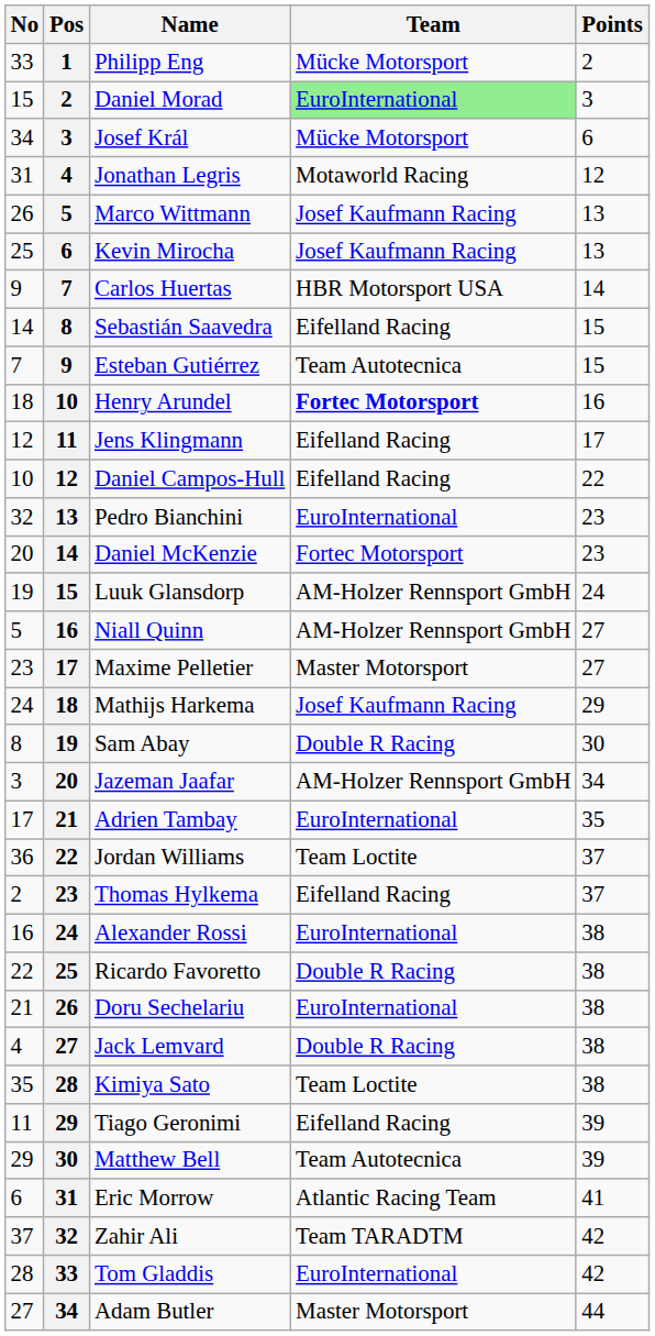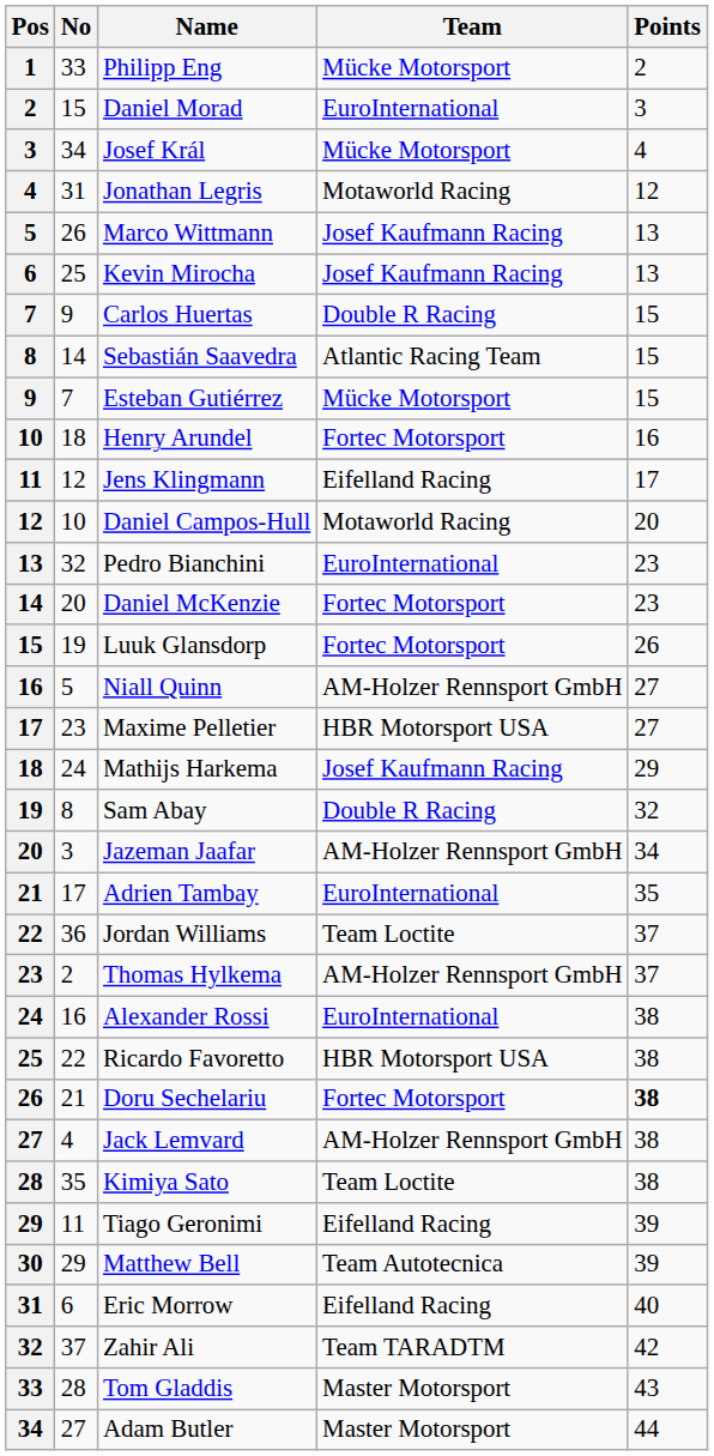columns swapped: Pos <-> No
Daniel Morad | Team: lightgreen background -> no background
Josef Král | Points: 6 -> 4
Carlos Huertas | Team: HBR Motorsport USA -> Double R Racing
Carlos Huertas | Points: 14 -> 15
Sebastián Saavedra | Team: Eifelland Racing -> Atlantic Racing Team
Esteban Gutiérrez | Team: Team Autotecnica -> Mücke Motorsport
Henry Arundel | Team: bold -> normal
Daniel Campos-Hull | Team: Eifelland Racing -> Motaworld Racing
Daniel Campos-Hull | Points: 22 -> 20
Luuk Glansdorp | Team: AM-Holzer Rennsport GmbH -> Fortec Motorsport
Luuk Glansdorp | Points: 24 -> 26
Maxime Pelletier | Team: Master Motorsport -> HBR Motorsport USA
Sam Abay | Points: 30 -> 32
Thomas Hylkema | Team: Eifelland Racing -> AM-Holzer Rennsport GmbH
Ricardo Favoretto | Team: Double R Racing -> HBR Motorsport USA
Doru Sechelariu | Team: EuroInternational -> Fortec Motorsport
Doru Sechelariu | Points: normal -> bold
Jack Lemvard | Team: Double R Racing -> AM-Holzer Rennsport GmbH
Eric Morrow | Team: Atlantic Racing Team -> Eifelland Racing
Eric Morrow | Points: 41 -> 40
Tom Gladdis | Team: EuroInternational -> Master Motorsport
Tom Gladdis | Points: 42 -> 43
